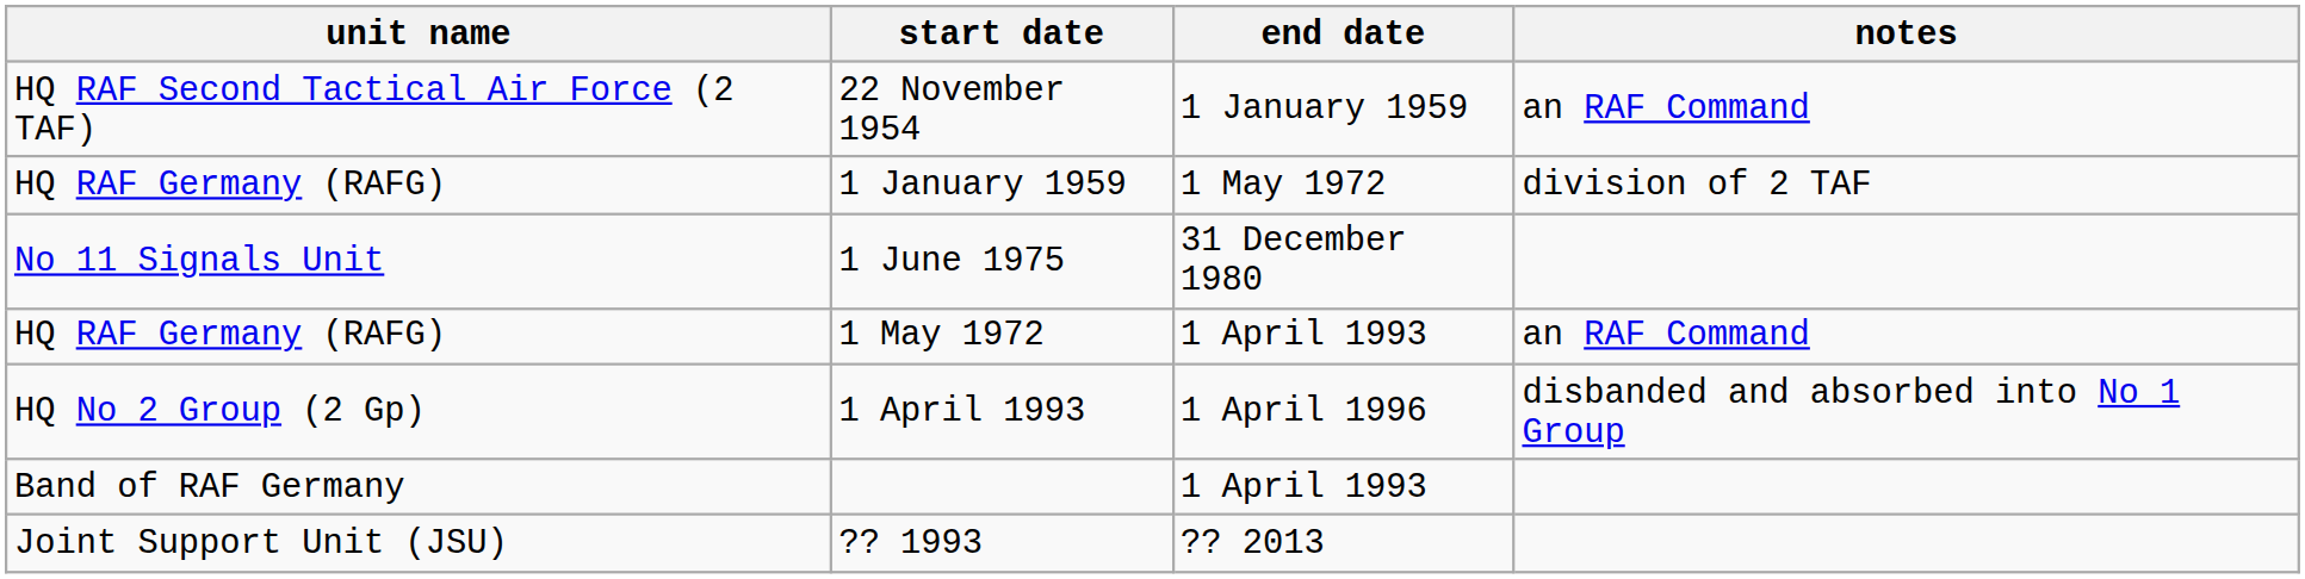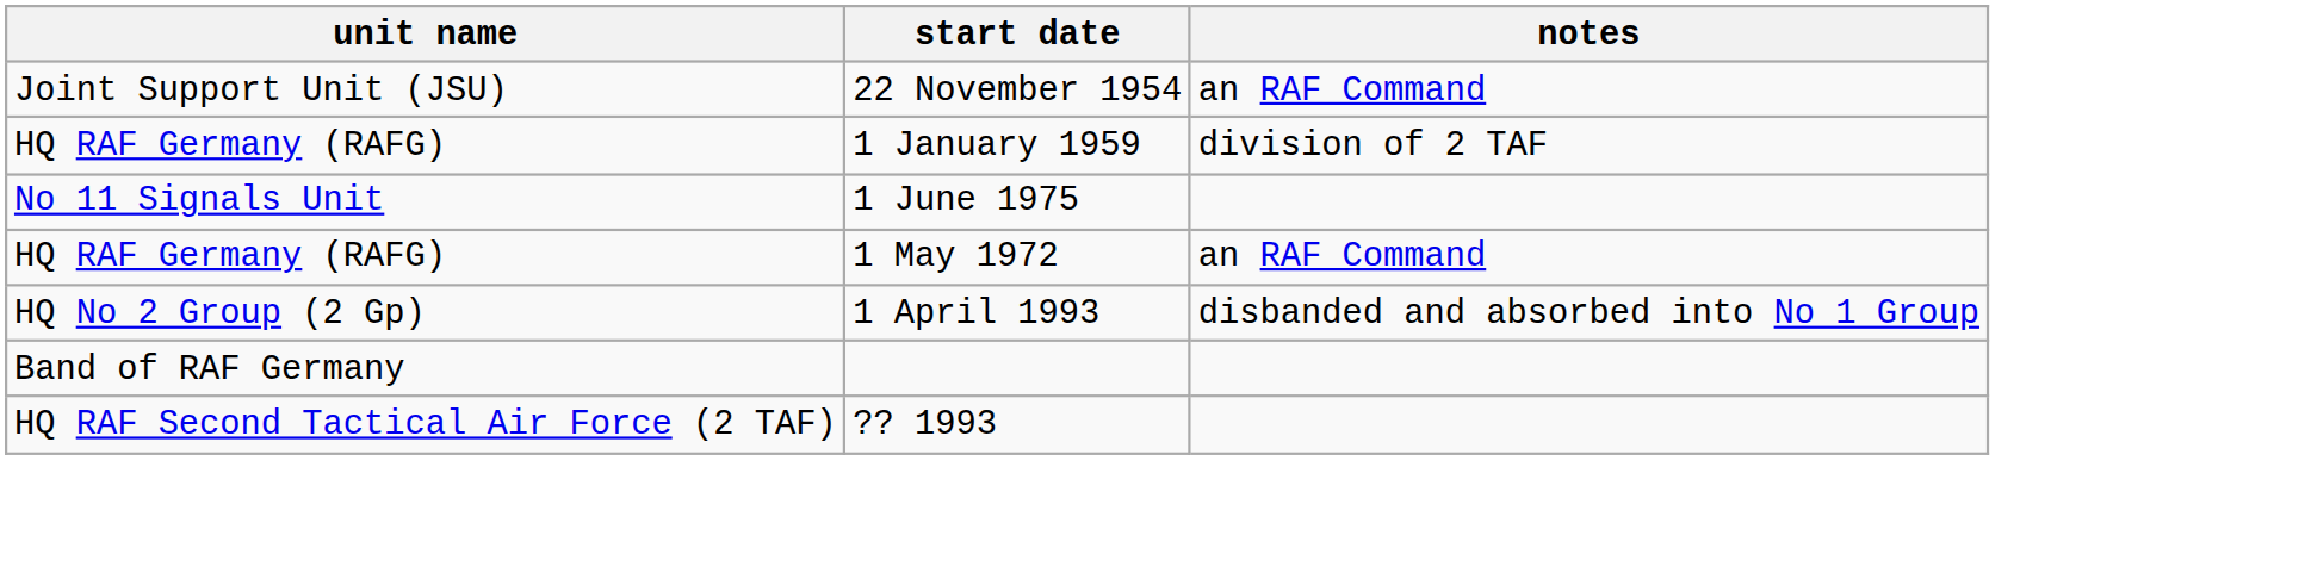- column: end date | 1 January 1959 | 1 May 1972 | 31 December 1980 | 1 April 1993 | 1 April 1996 | 1 April 1993 | ?? 2013
22 November 1954 | unit name: HQ RAF Second Tactical Air Force (2 TAF) -> Joint Support Unit (JSU)
?? 1993 | unit name: Joint Support Unit (JSU) -> HQ RAF Second Tactical Air Force (2 TAF)
